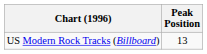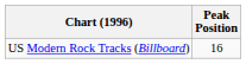US Modern Rock Tracks (Billboard) | Peak Position: 13 -> 16
